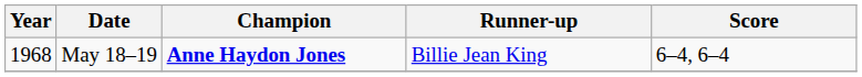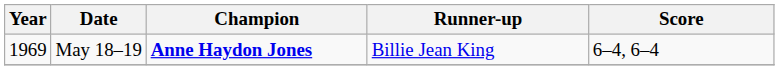May 18–19 | Year: 1968 -> 1969
